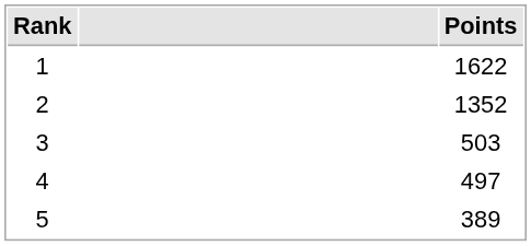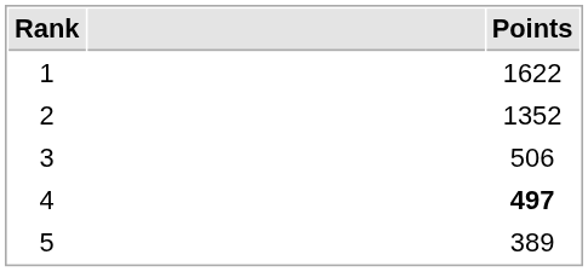3 | Points: 503 -> 506
4 | Points: normal -> bold
